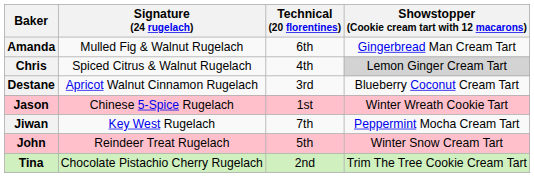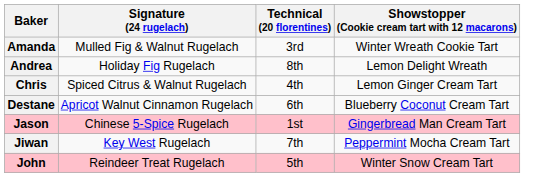Amanda | Technical (20 florentines): 6th -> 3rd
Amanda | Showstopper (Cookie cream tart with 12 macarons): Gingerbread Man Cream Tart -> Winter Wreath Cookie Tart
+ row: Andrea | Holiday Fig Rugelach | 8th | Lemon Delight Wreath
Chris | Showstopper (Cookie cream tart with 12 macarons): lightgrey background -> no background
Destane | Technical (20 florentines): 3rd -> 6th
Jason | Showstopper (Cookie cream tart with 12 macarons): Winter Wreath Cookie Tart -> Gingerbread Man Cream Tart
- row: Tina | Chocolate Pistachio Cherry Rugelach | 2nd | Trim The Tree Cookie Cream Tart
